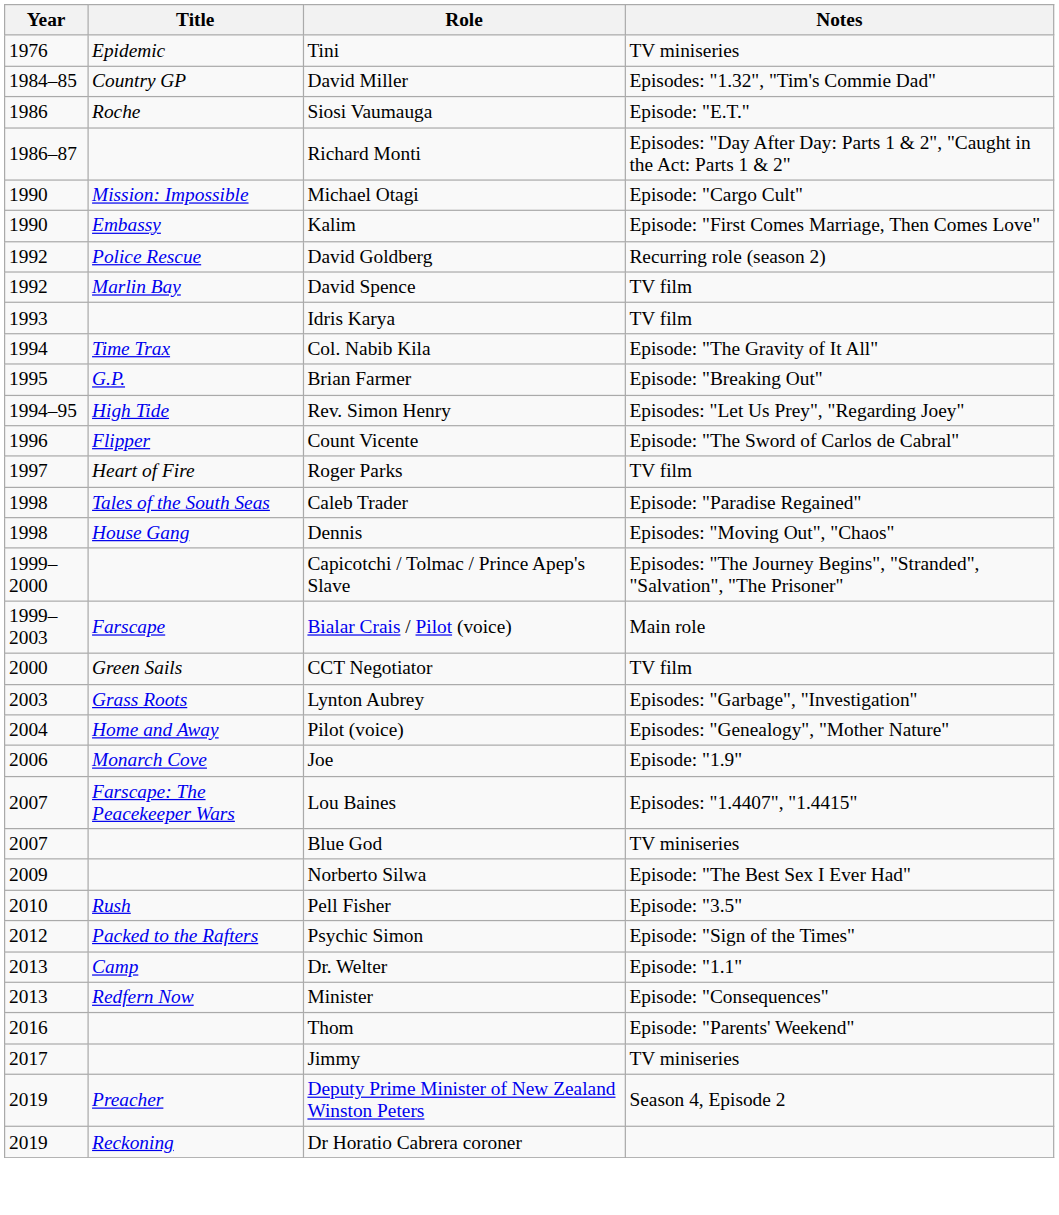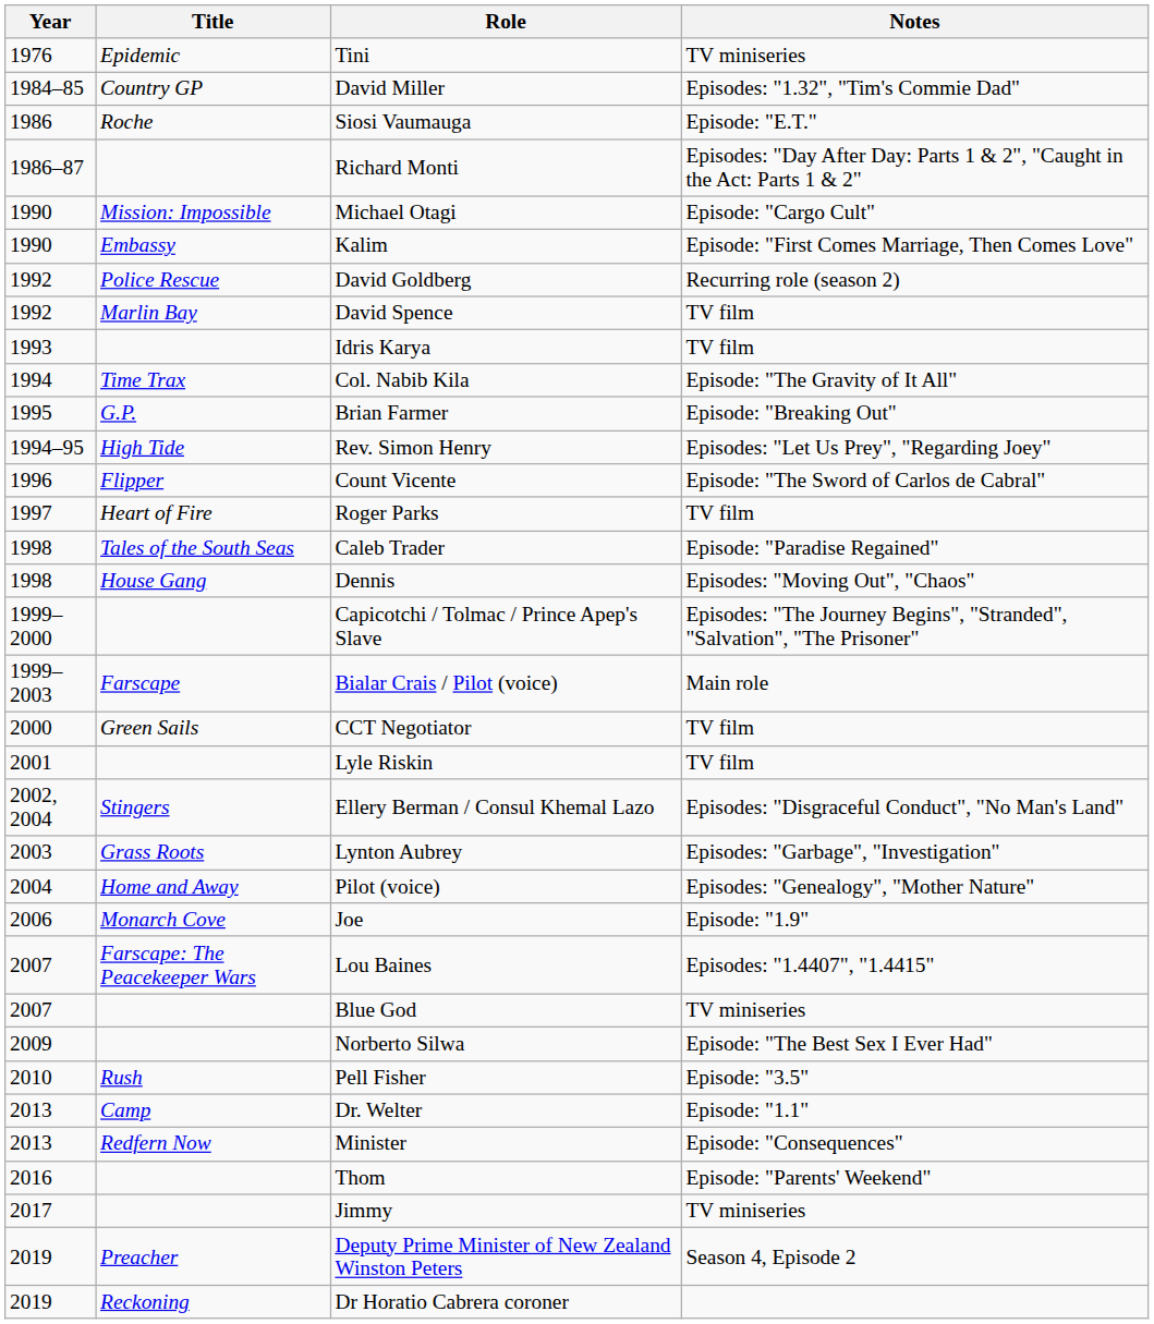+ row: 2001 | Lyle Riskin | TV film
+ row: 2002, 2004 | Stingers | Ellery Berman / Consul Khemal Lazo | Episodes: "Disgraceful Conduct", "No Man's Land"
- row: 2012 | Packed to the Rafters | Psychic Simon | Episode: "Sign of the Times"
